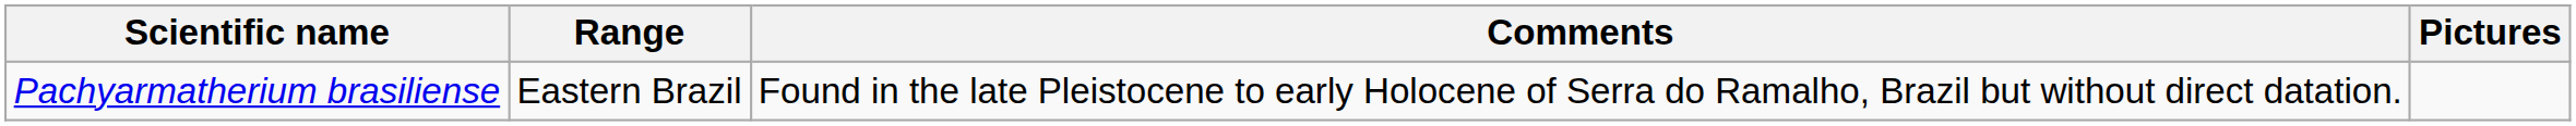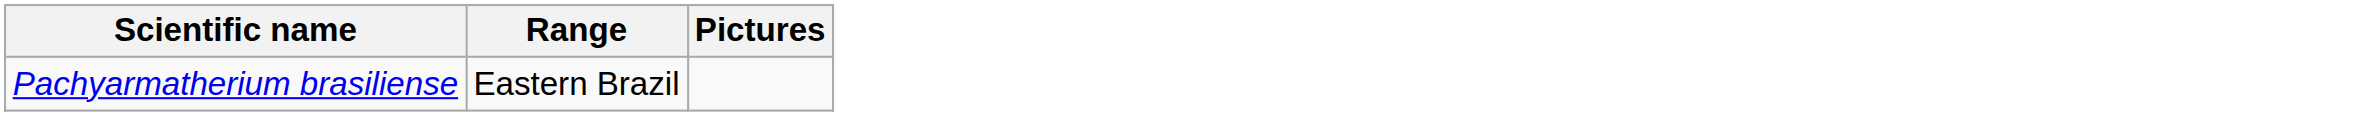- column: Comments | Found in the late Pleistocene to early Holocene of Serra do Ramalho, Brazil but without direct datation.
